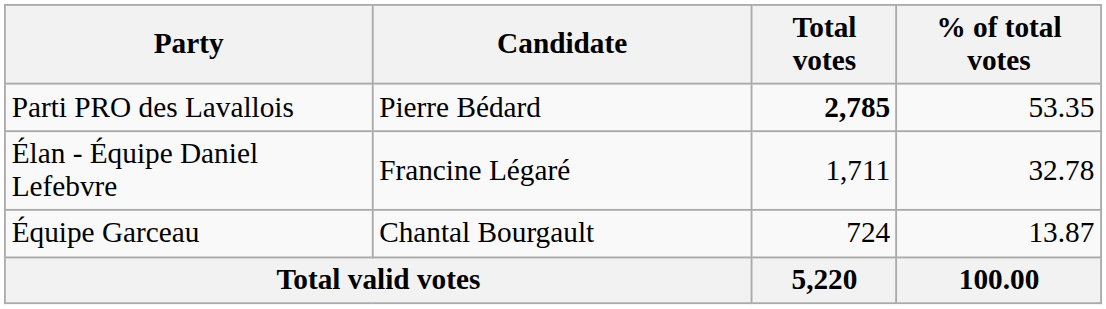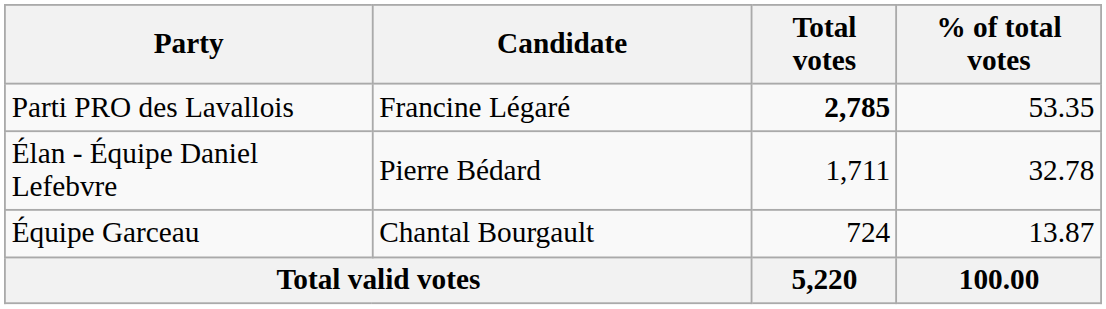Parti PRO des Lavallois | Candidate: Pierre Bédard -> Francine Légaré
Élan - Équipe Daniel Lefebvre | Candidate: Francine Légaré -> Pierre Bédard
